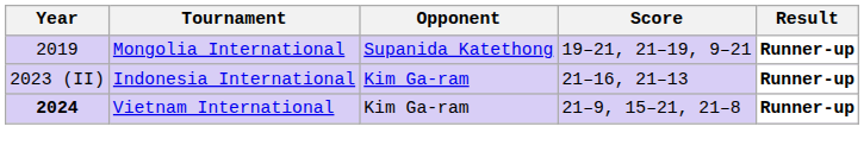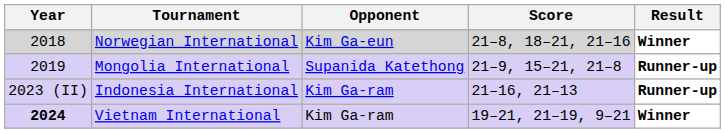+ row: 2018 | Norwegian International | Kim Ga-eun | 21–8, 18–21, 21–16 | Winner
Mongolia International | Score: 19–21, 21–19, 9–21 -> 21–9, 15–21, 21–8
Vietnam International | Score: 21–9, 15–21, 21–8 -> 19–21, 21–19, 9–21
Vietnam International | Result: Runner-up -> Winner
